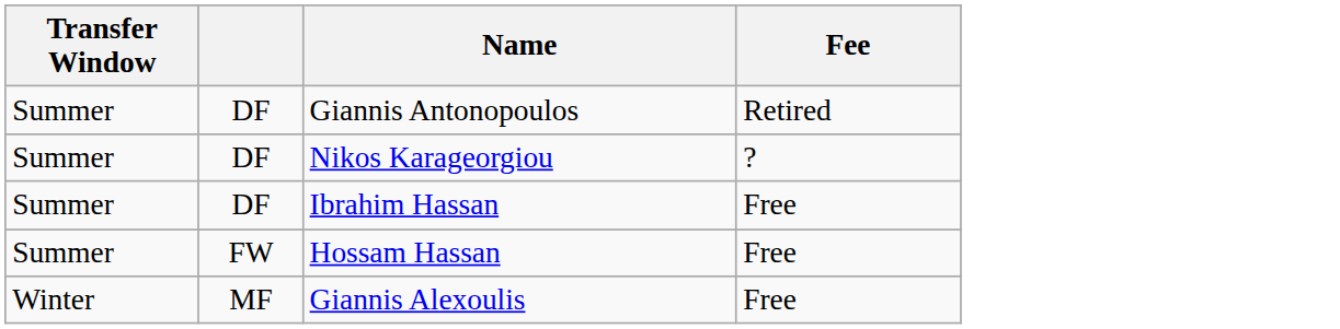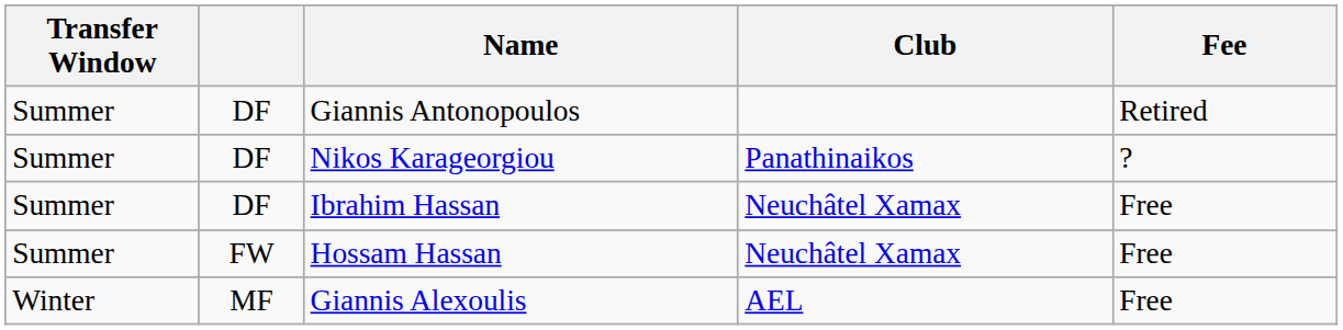+ column: Club | Panathinaikos | Neuchâtel Xamax | Neuchâtel Xamax | AEL
